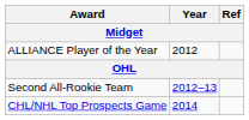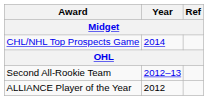rows swapped: ALLIANCE Player of the Year <-> CHL/NHL Top Prospects Game
